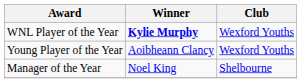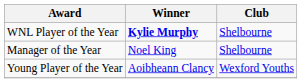WNL Player of the Year | Club: Wexford Youths -> Shelbourne
rows swapped: Young Player of the Year <-> Manager of the Year
